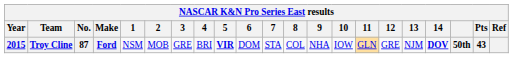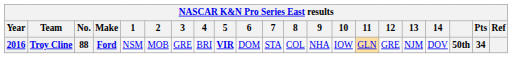Troy Cline | Year: 2015 -> 2016
Troy Cline | No.: 87 -> 88
Troy Cline | 14: bold -> normal
Troy Cline | Pts: 43 -> 34
